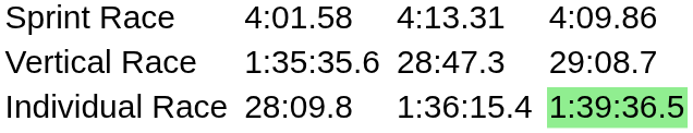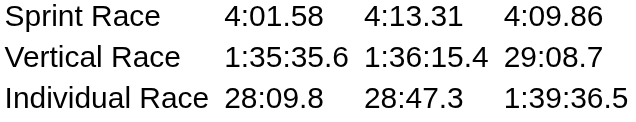Vertical Race | column 5: 28:47.3 -> 1:36:15.4
Individual Race | column 5: 1:36:15.4 -> 28:47.3
Individual Race | column 7: lightgreen background -> no background
